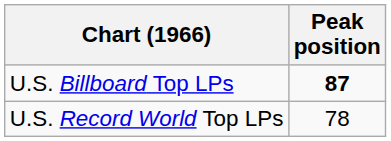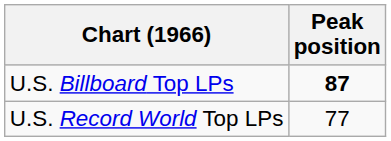U.S. Record World Top LPs | Peak position: 78 -> 77
